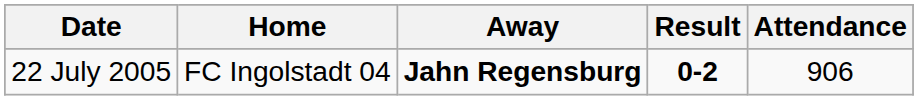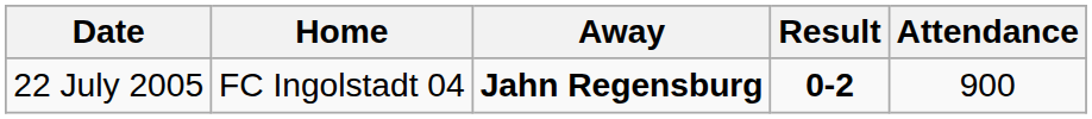22 July 2005 | Attendance: 906 -> 900
